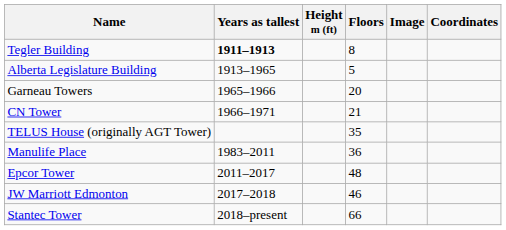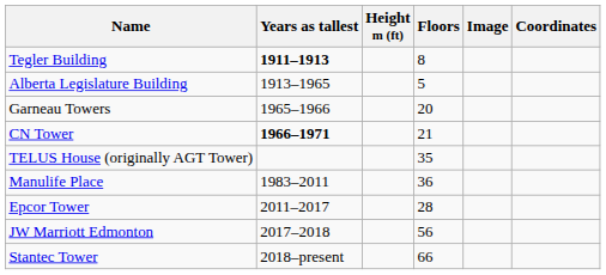CN Tower | Years as tallest: normal -> bold
Epcor Tower | Floors: 48 -> 28
JW Marriott Edmonton | Floors: 46 -> 56
